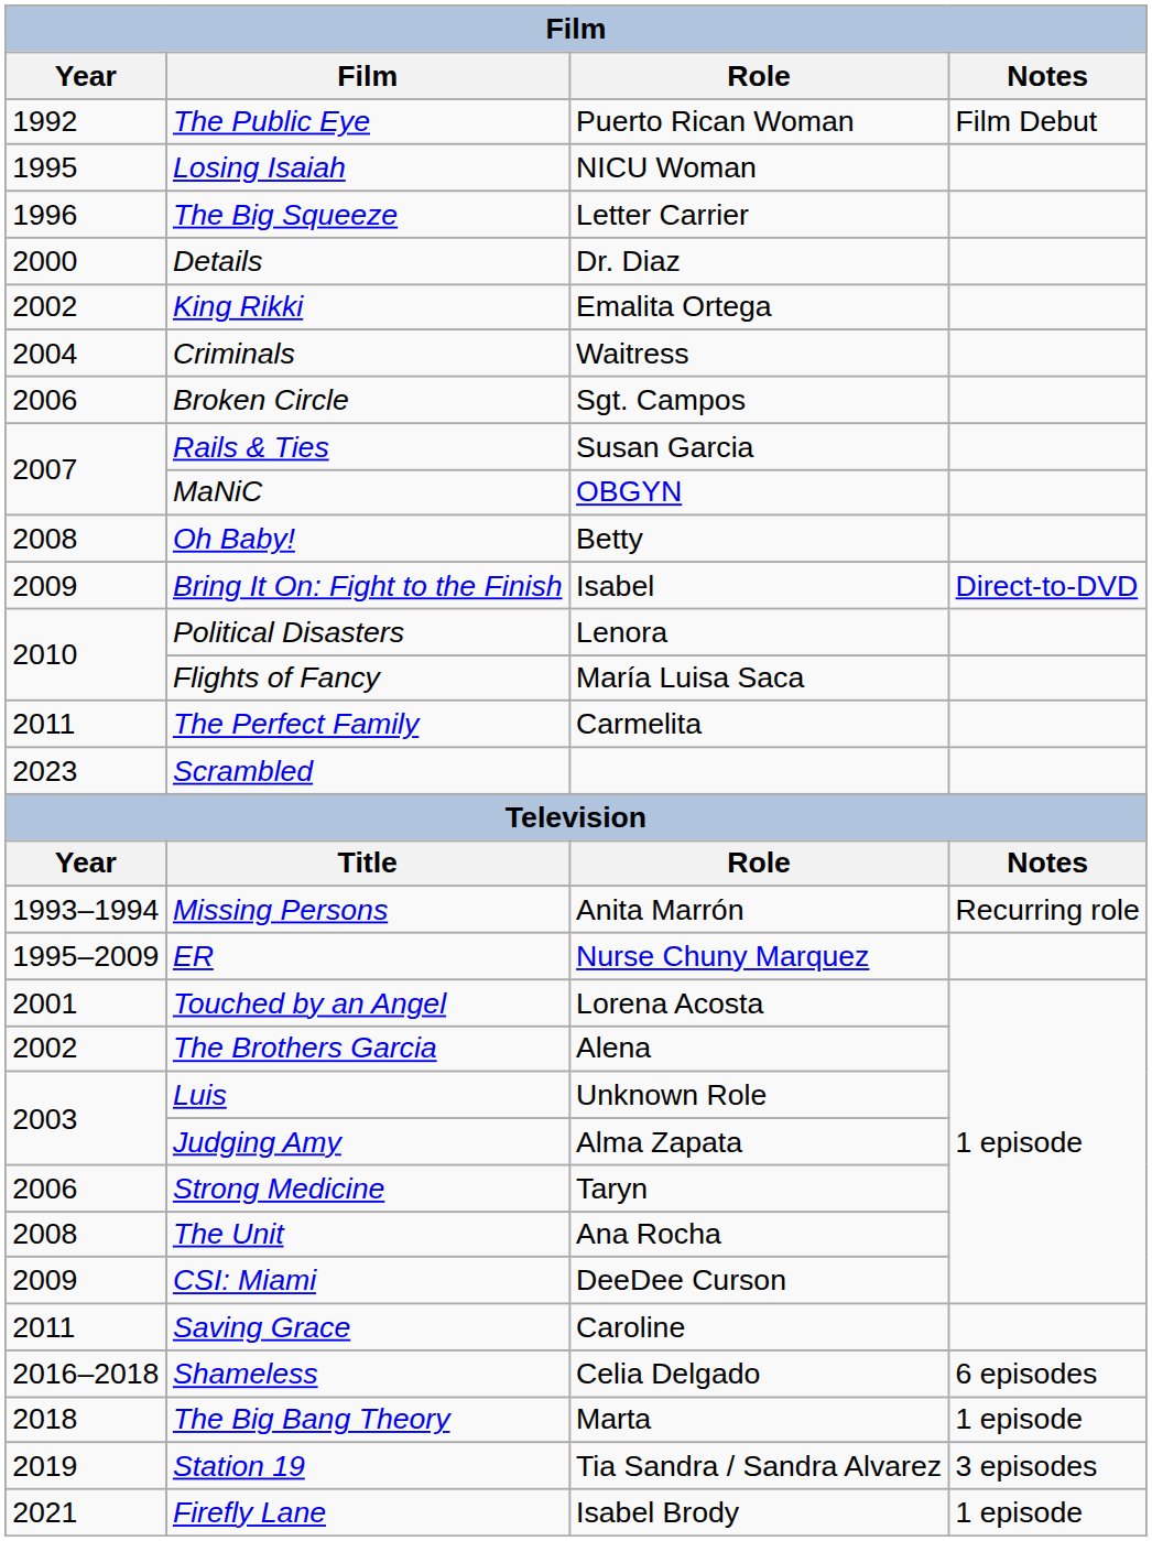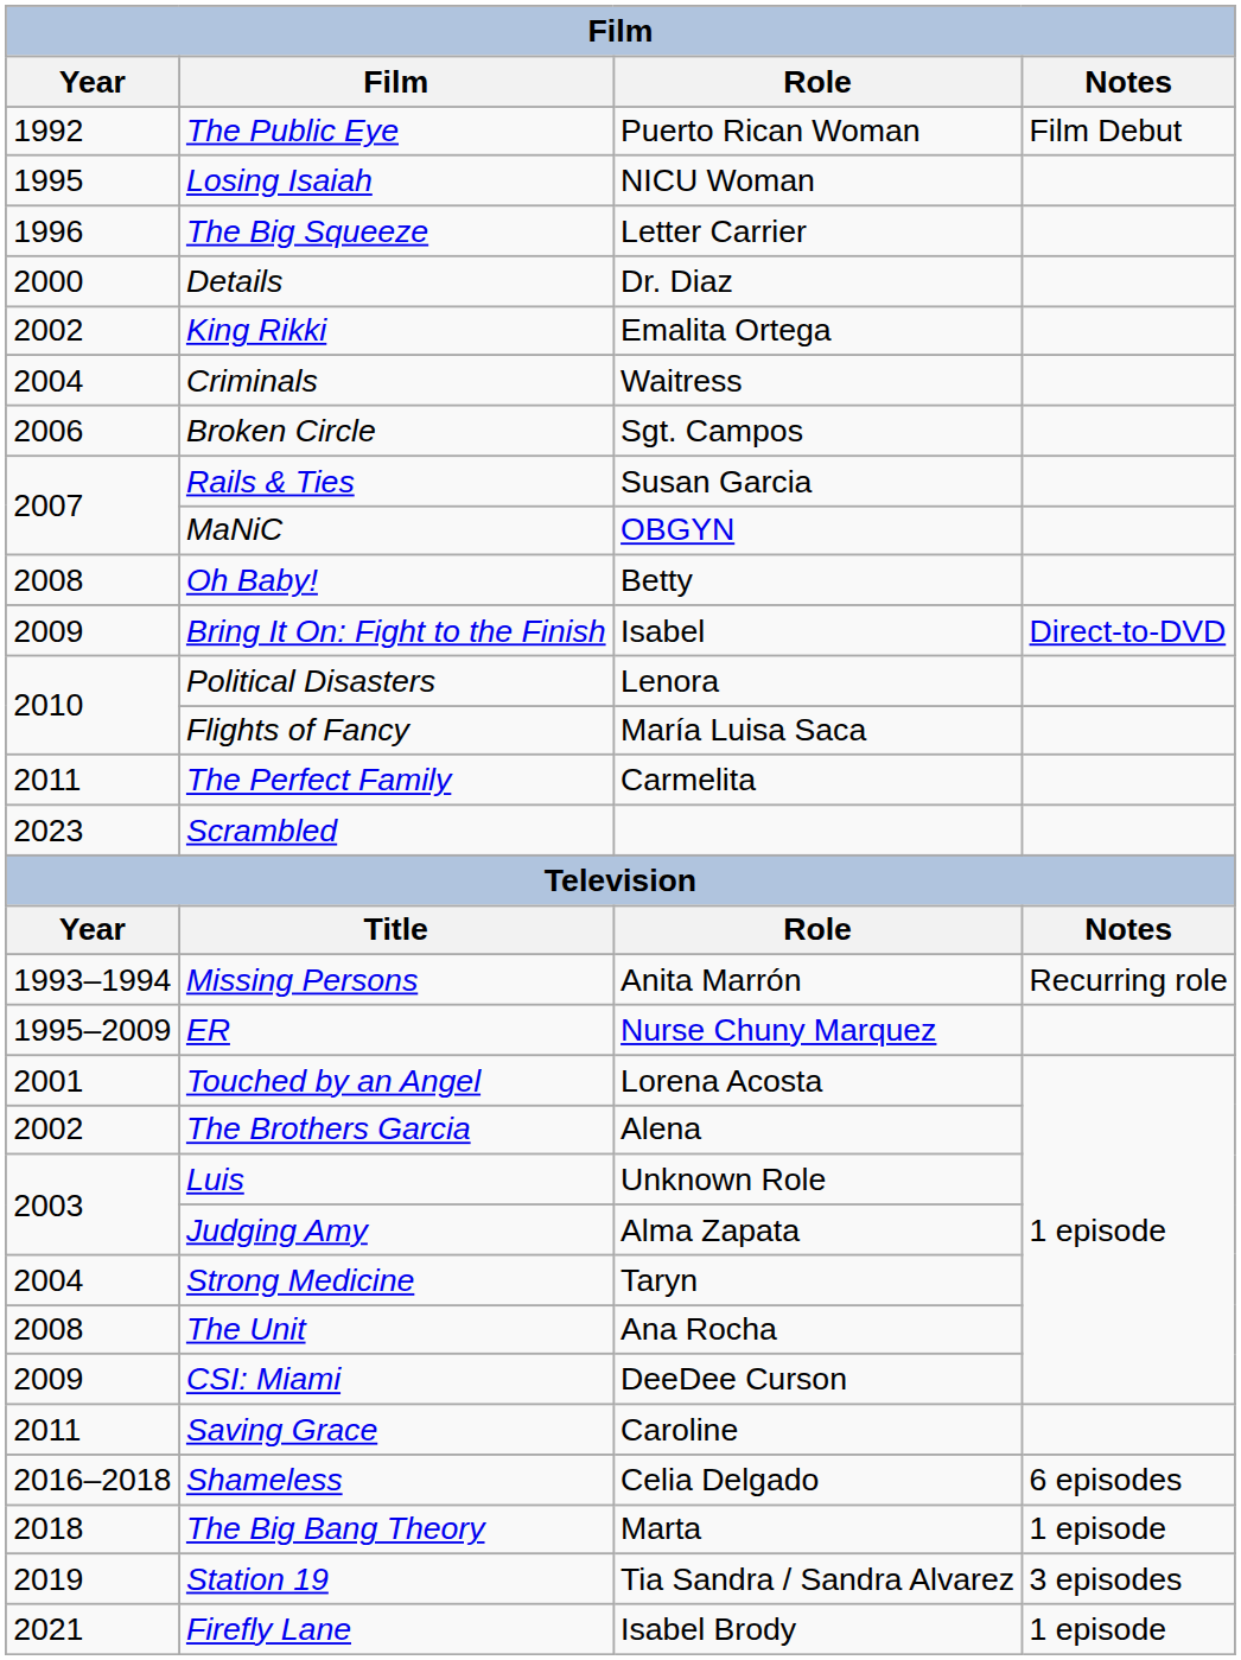Strong Medicine | Year: 2006 -> 2004
